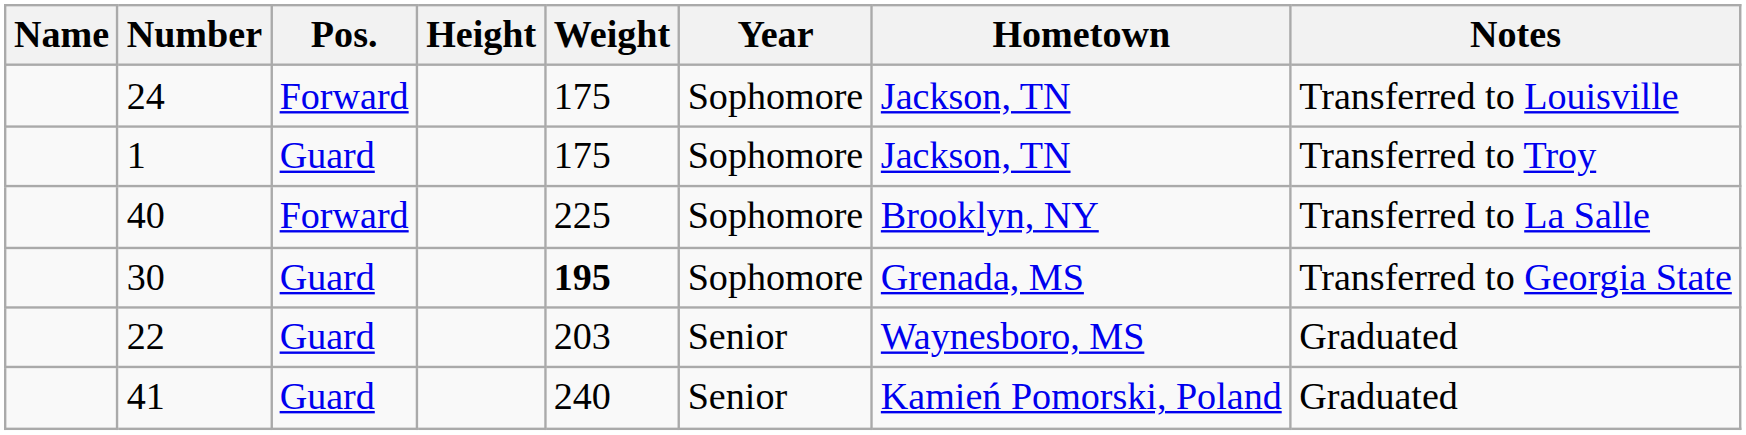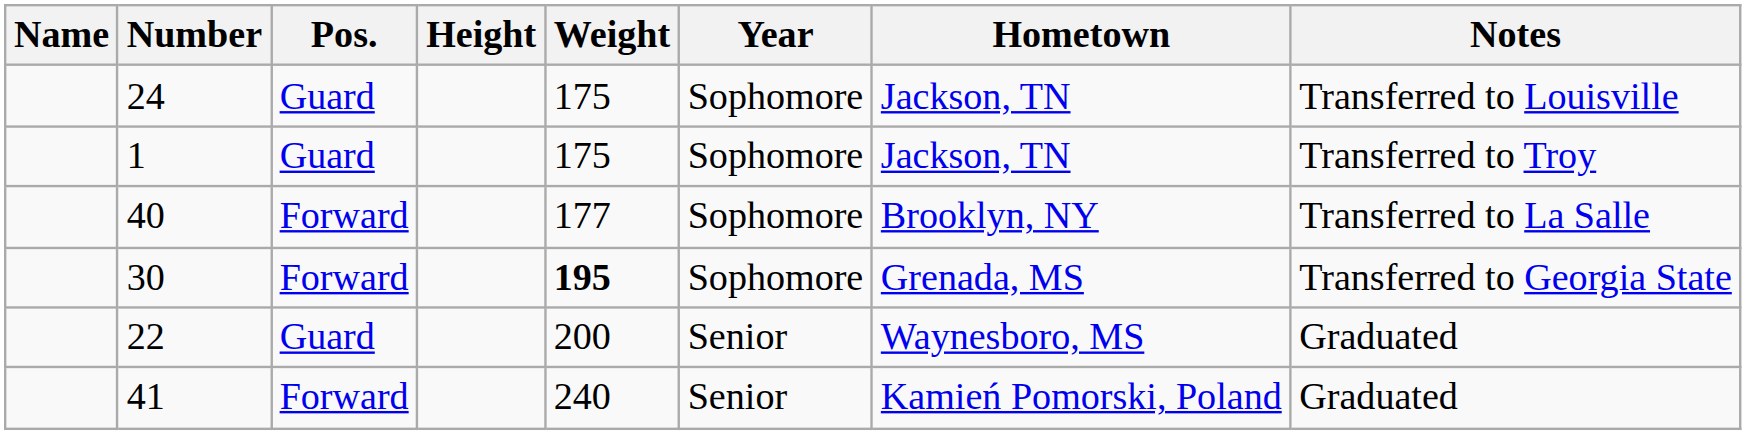24 | Pos.: Forward -> Guard
40 | Weight: 225 -> 177
30 | Pos.: Guard -> Forward
22 | Weight: 203 -> 200
41 | Pos.: Guard -> Forward
